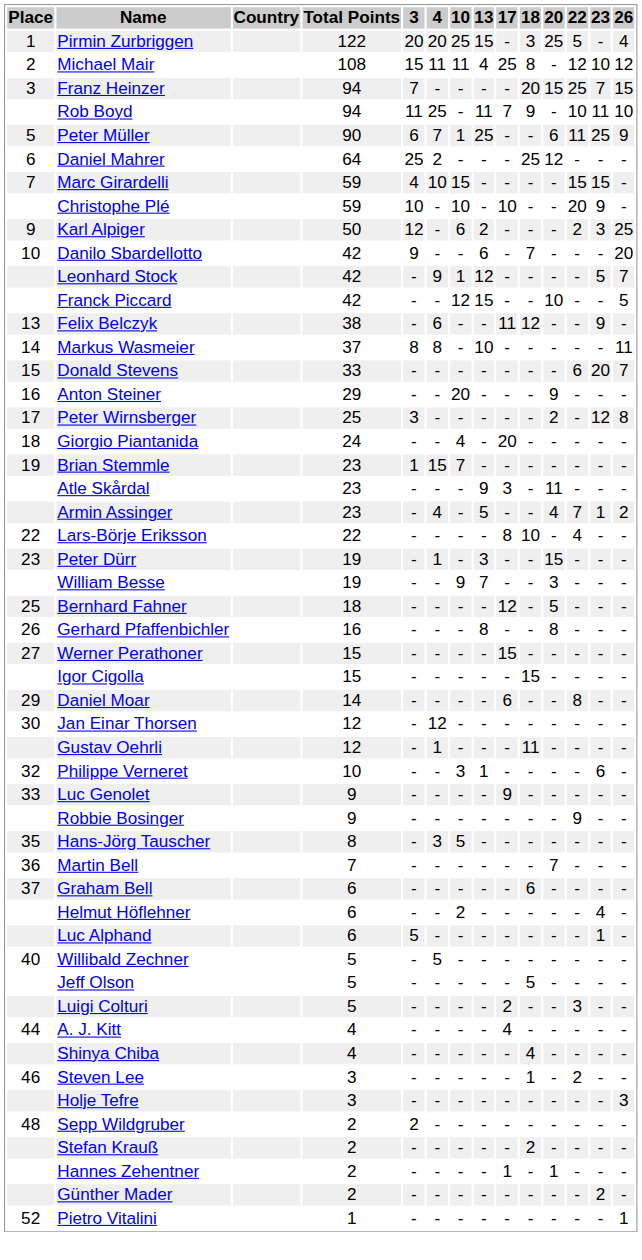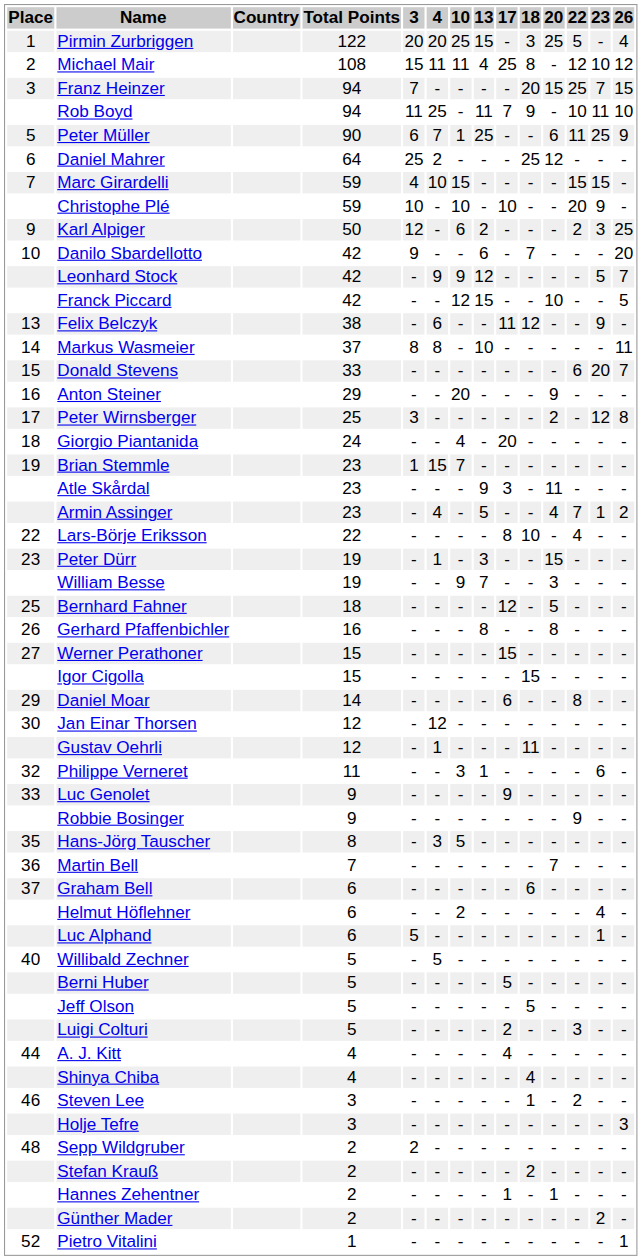Leonhard Stock | 10: 1 -> 9
Philippe Verneret | Total Points: 10 -> 11
+ row: Berni Huber | 5 | - | - | - | - | 5 | - | - | - | - | -
